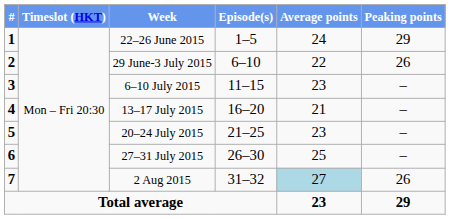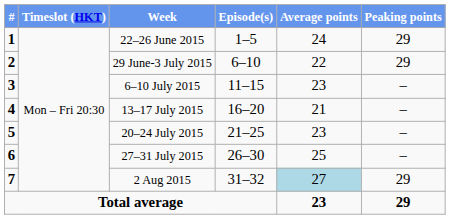29 June-3 July 2015 | Peaking points: 26 -> 29
2 Aug 2015 | Peaking points: 26 -> 29
